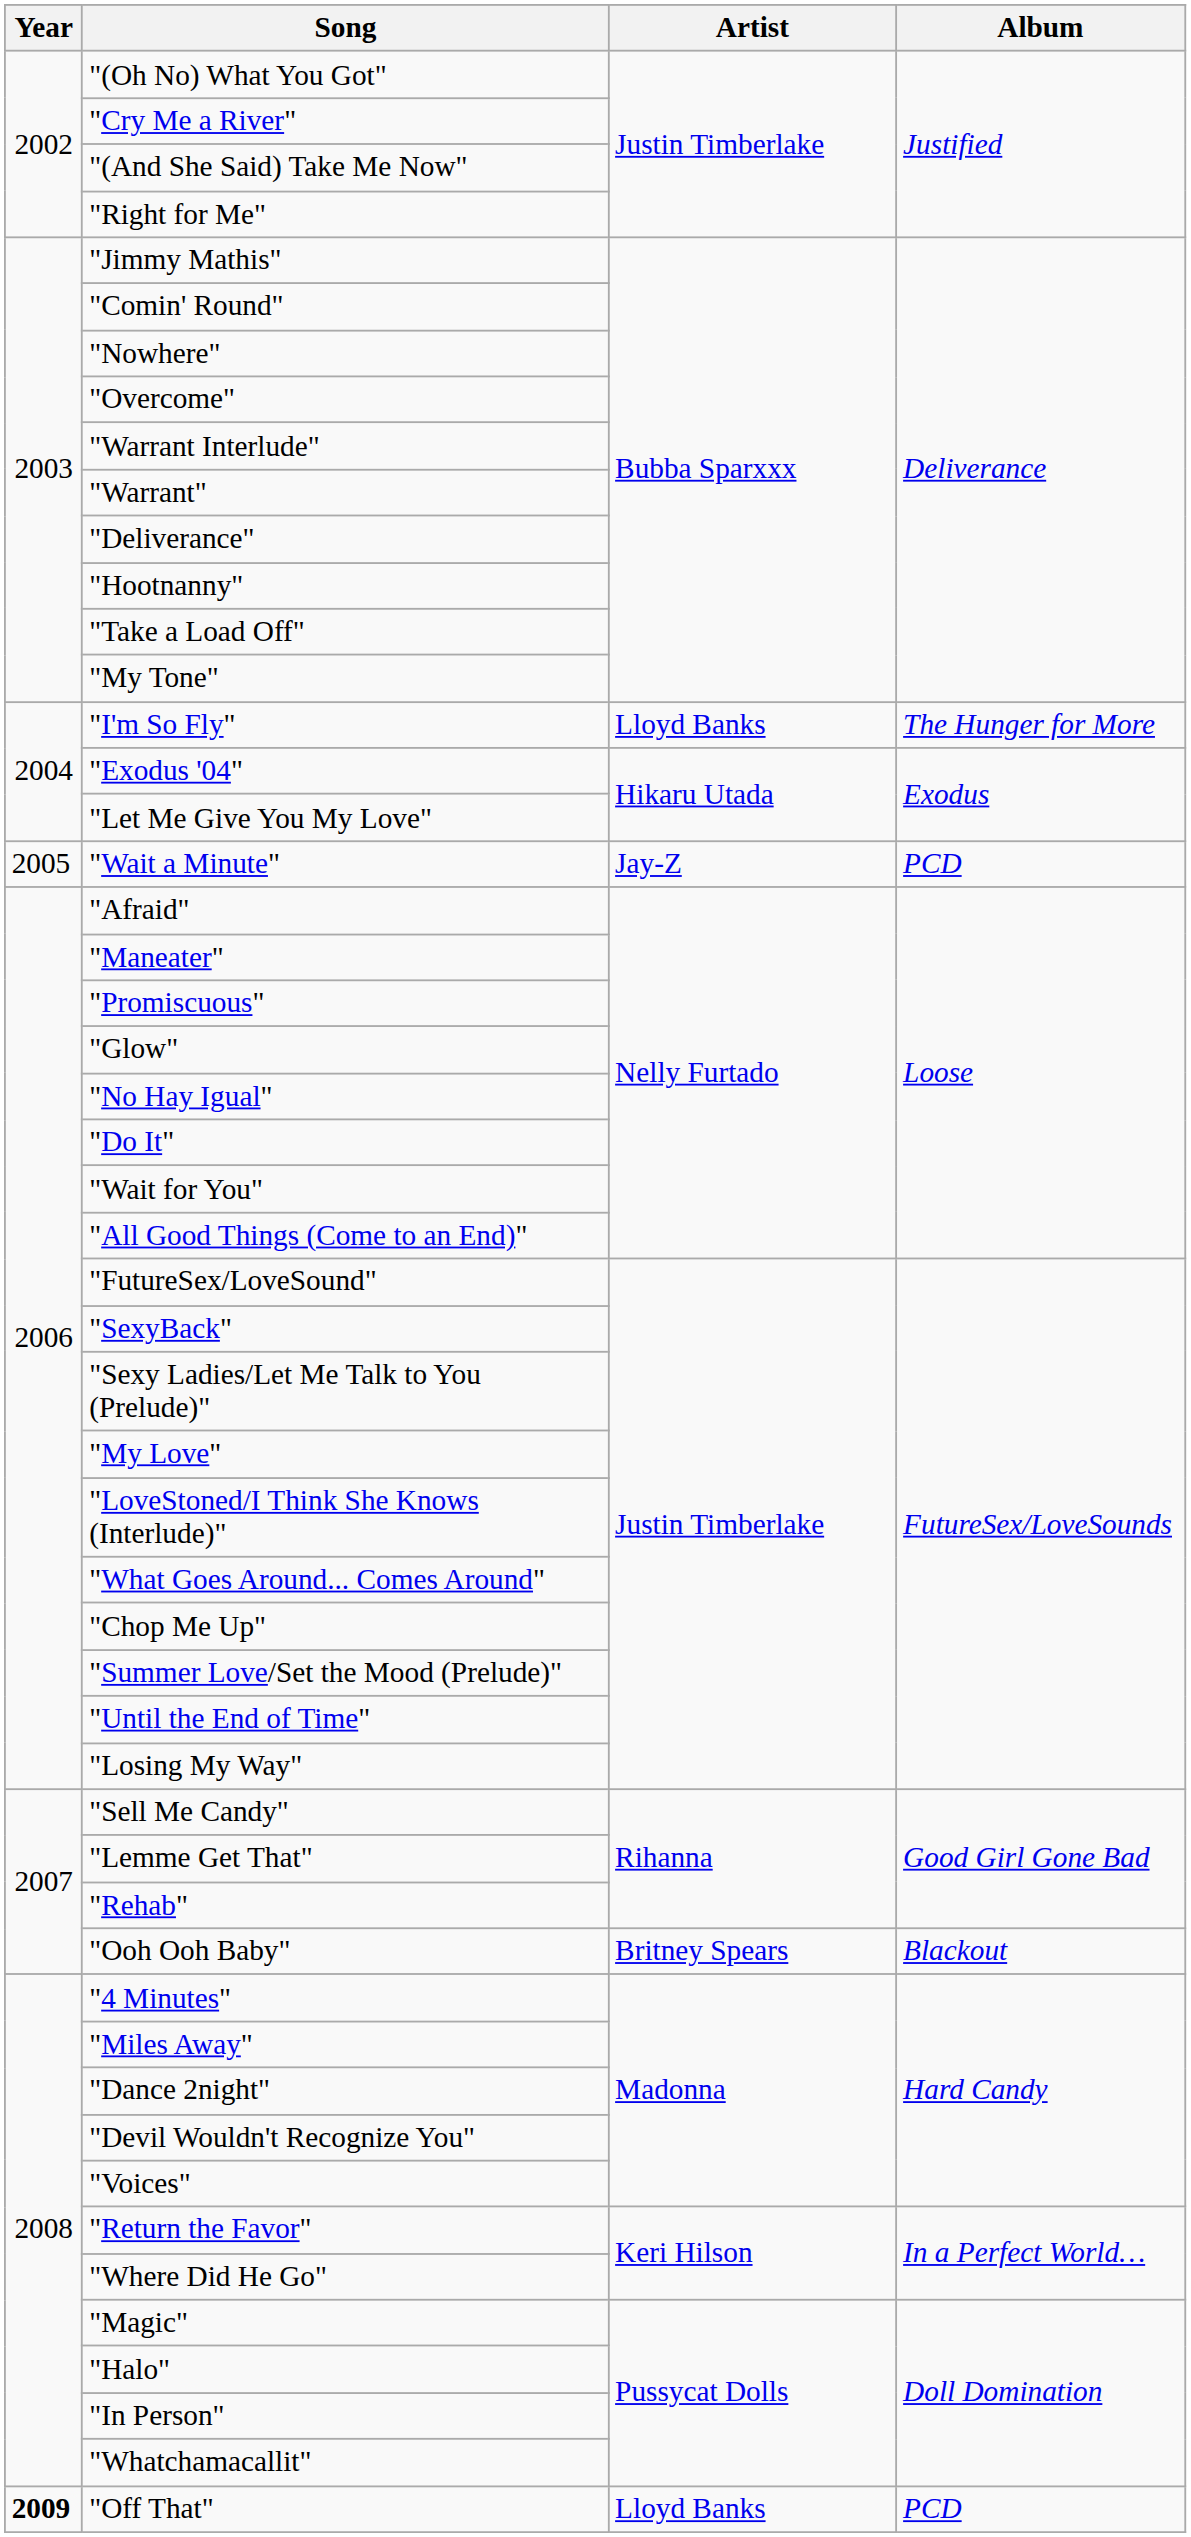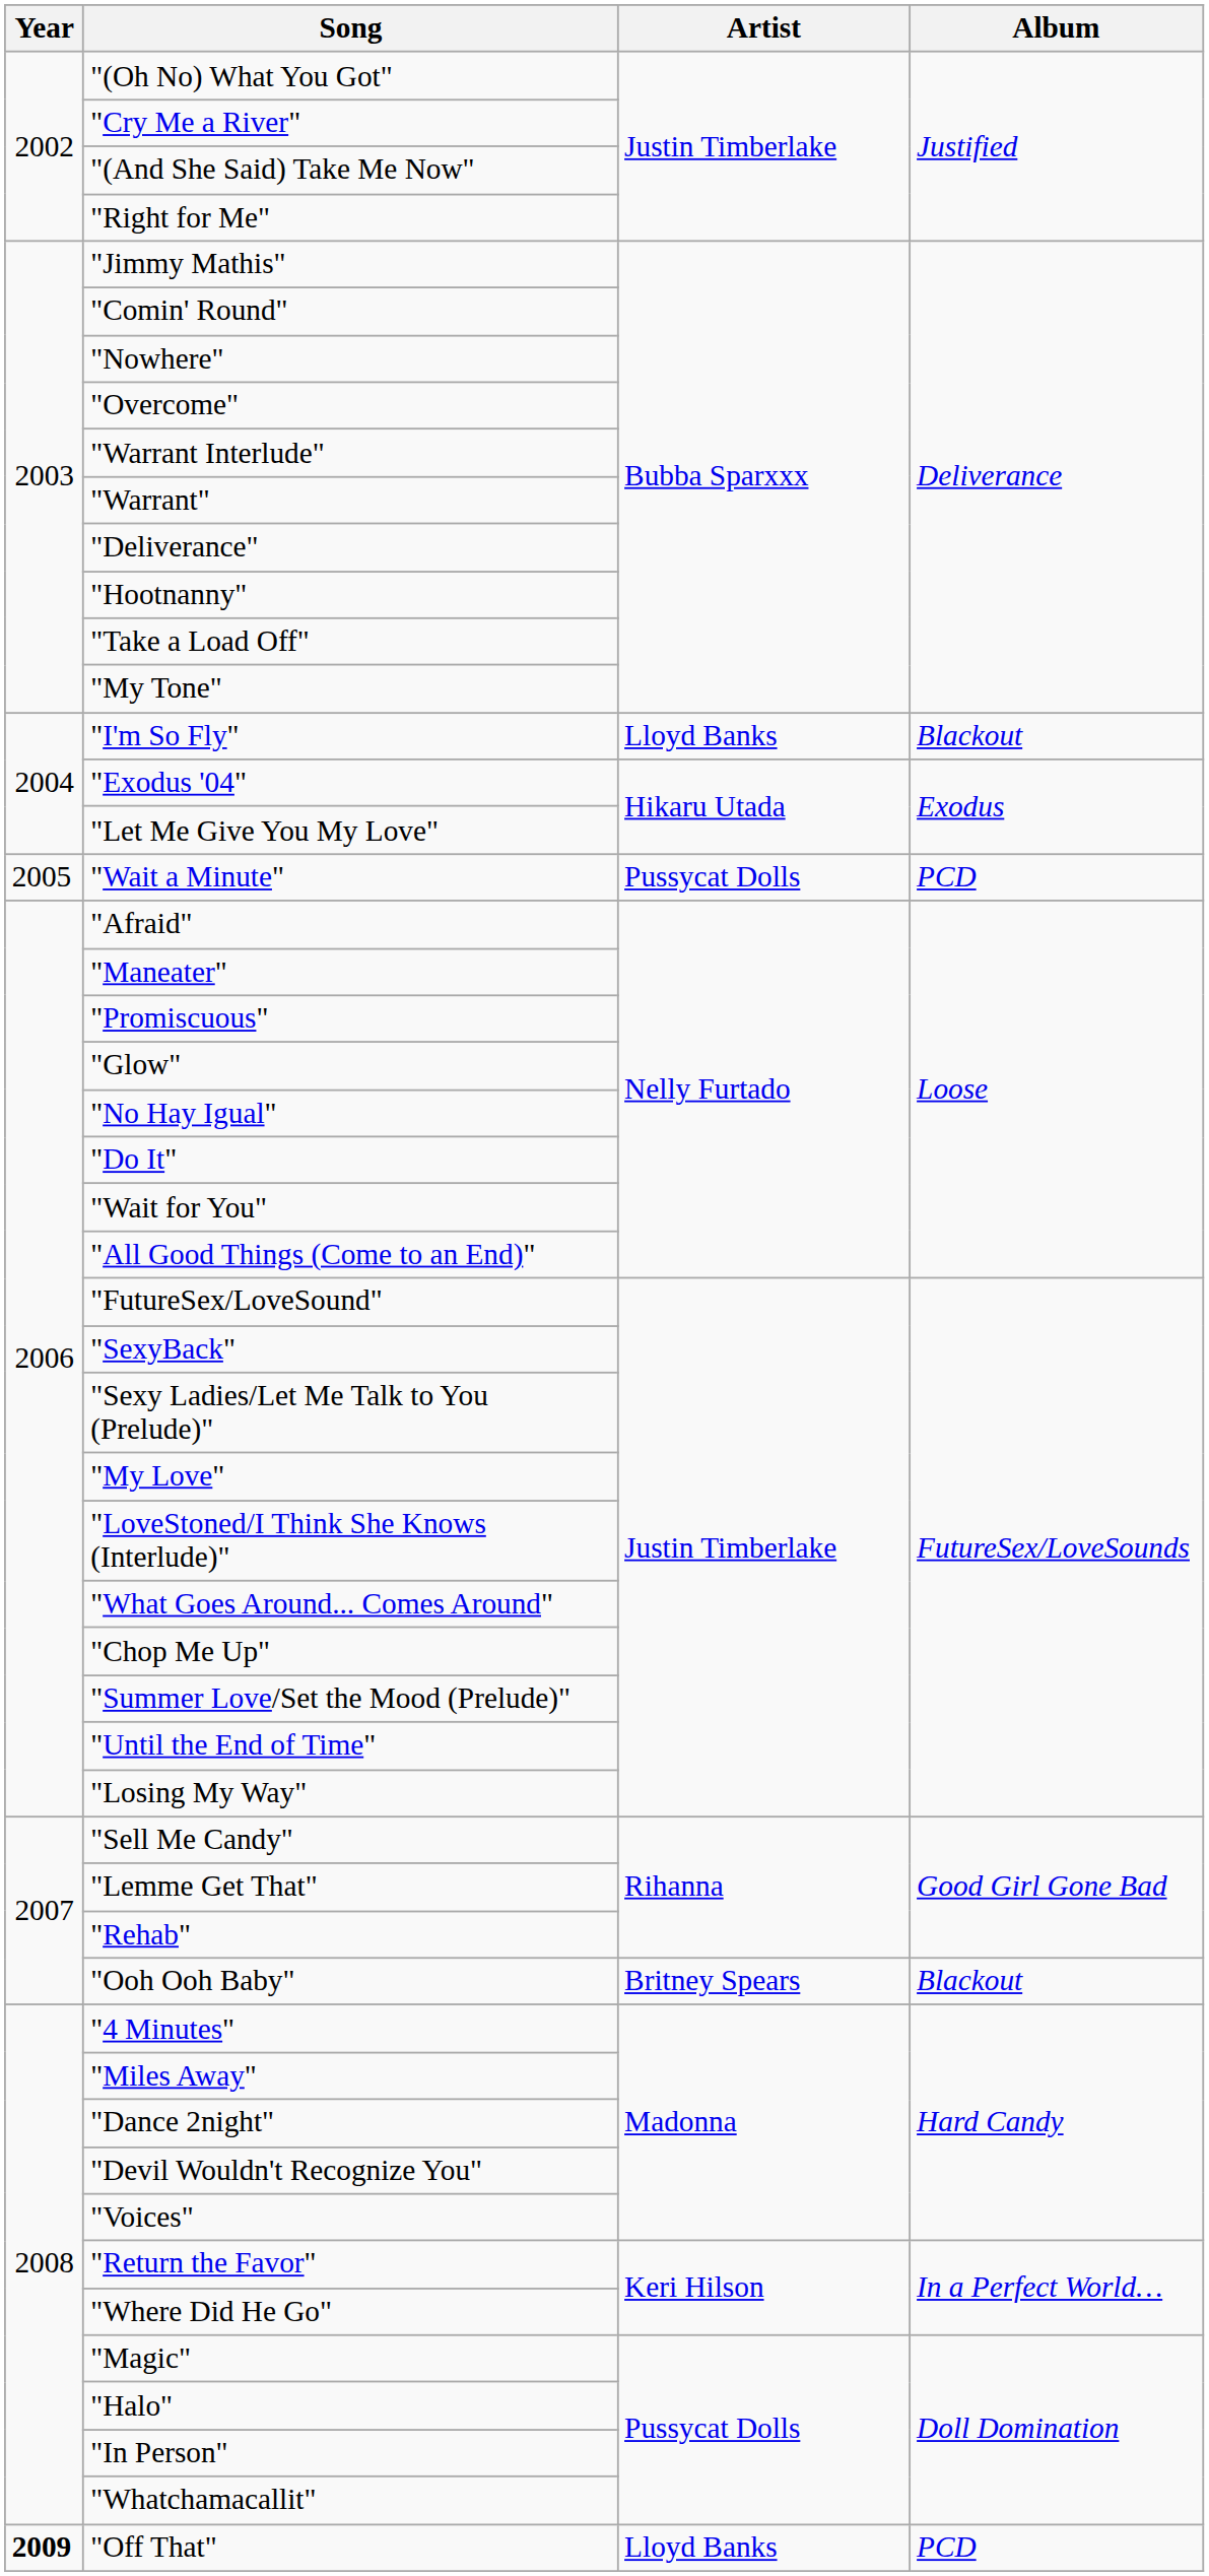"I'm So Fly" | Album: The Hunger for More -> Blackout
"Wait a Minute" | Artist: Jay-Z -> Pussycat Dolls
